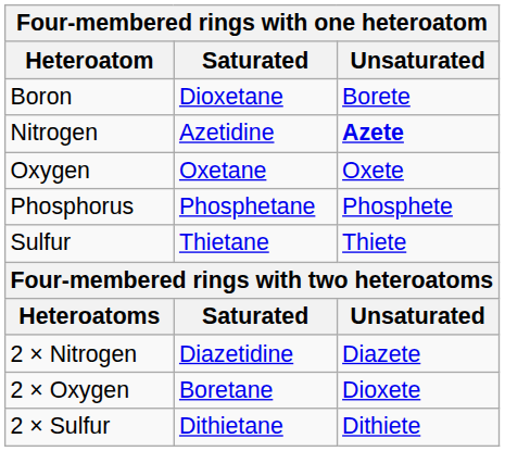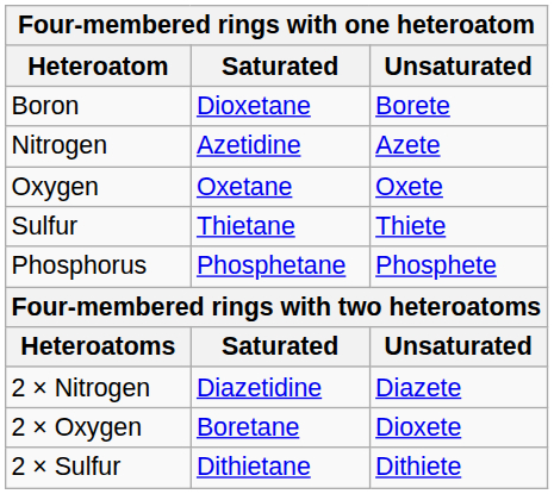Nitrogen | Unsaturated: bold -> normal
rows swapped: Phosphorus <-> Sulfur
